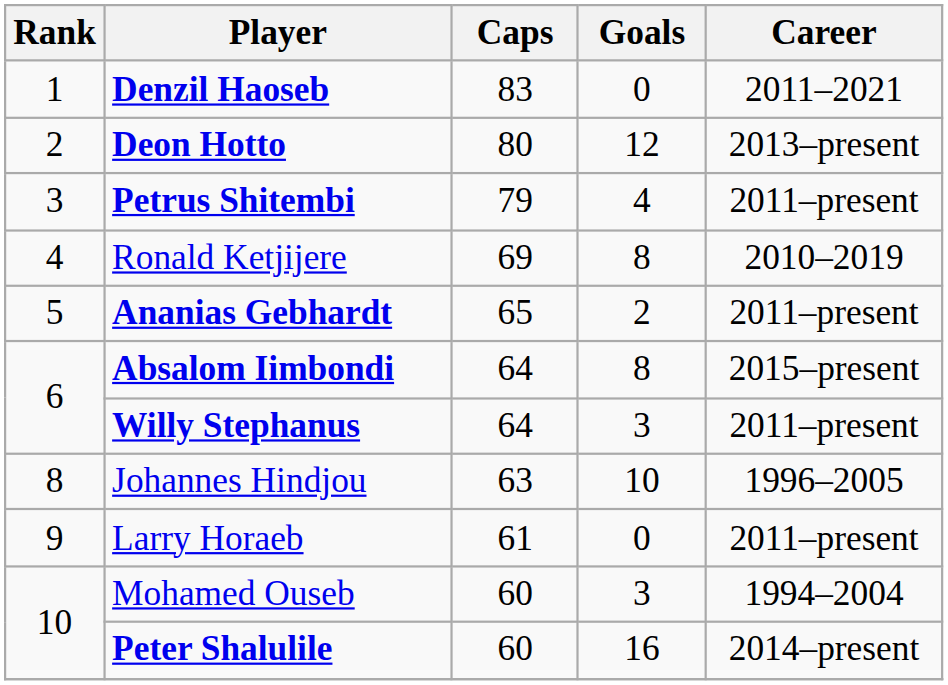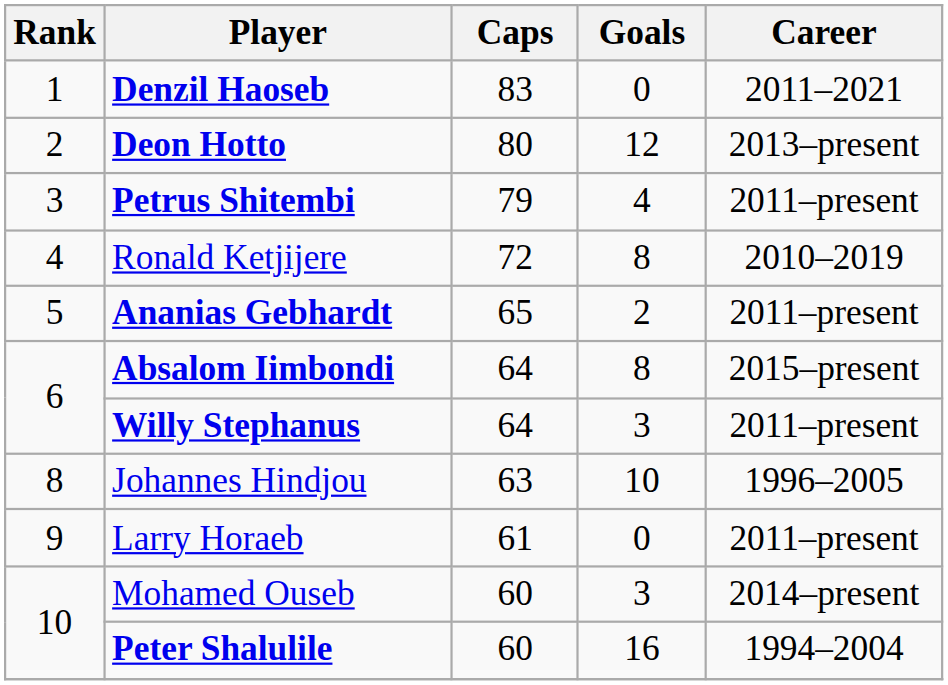Ronald Ketjijere | Caps: 69 -> 72
Mohamed Ouseb | Career: 1994–2004 -> 2014–present
Peter Shalulile | Career: 2014–present -> 1994–2004
